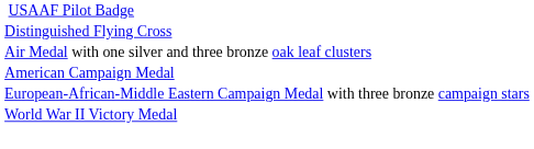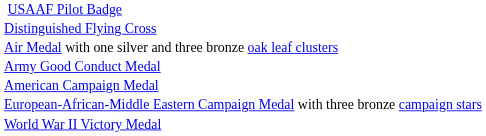+ row: Army Good Conduct Medal
